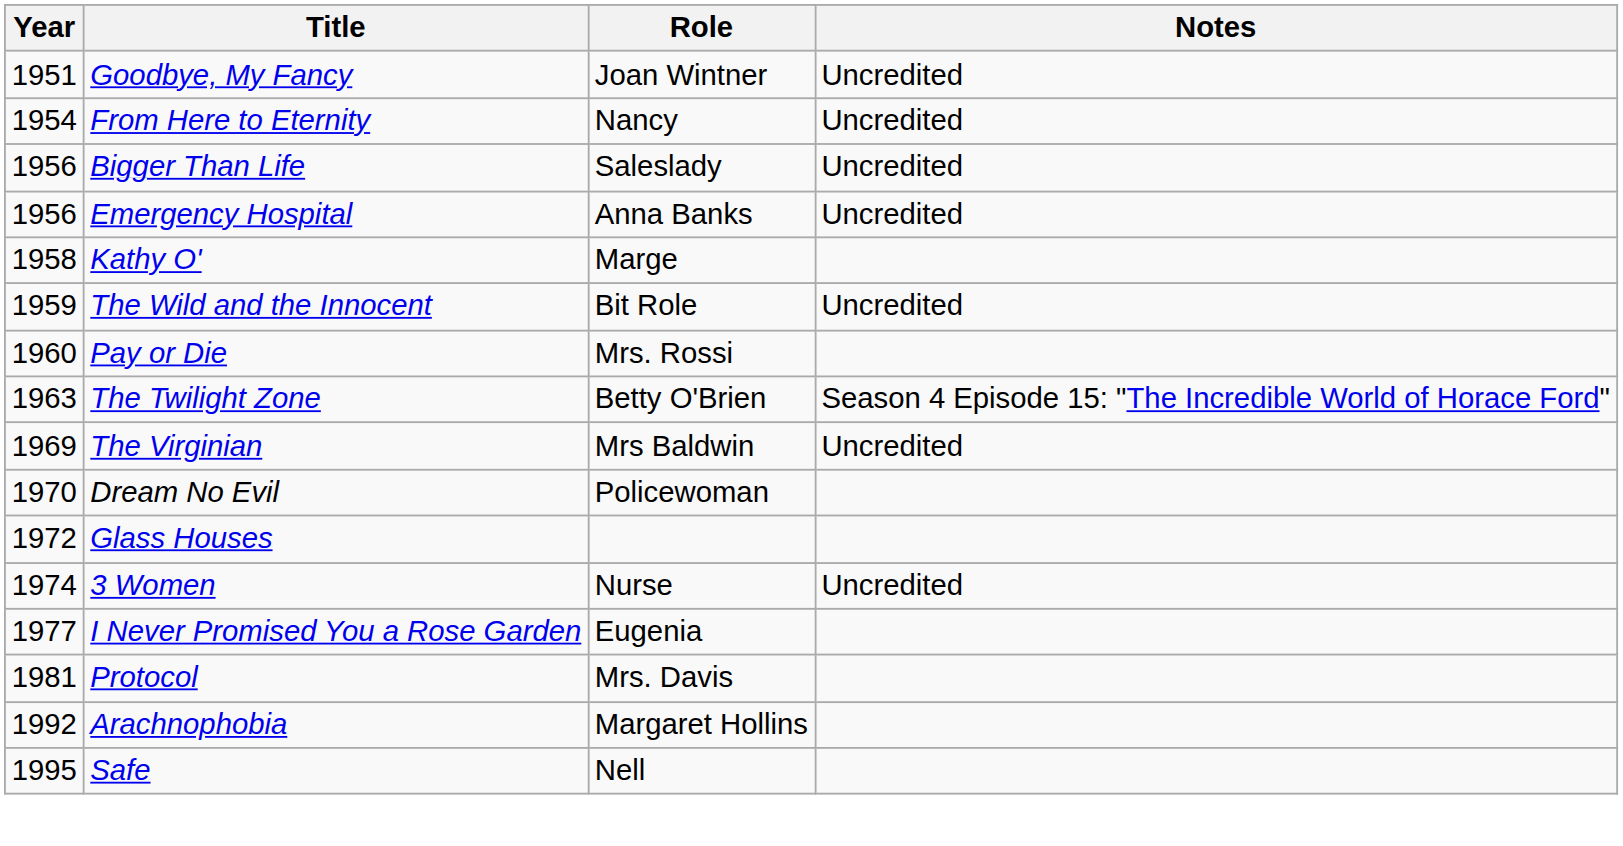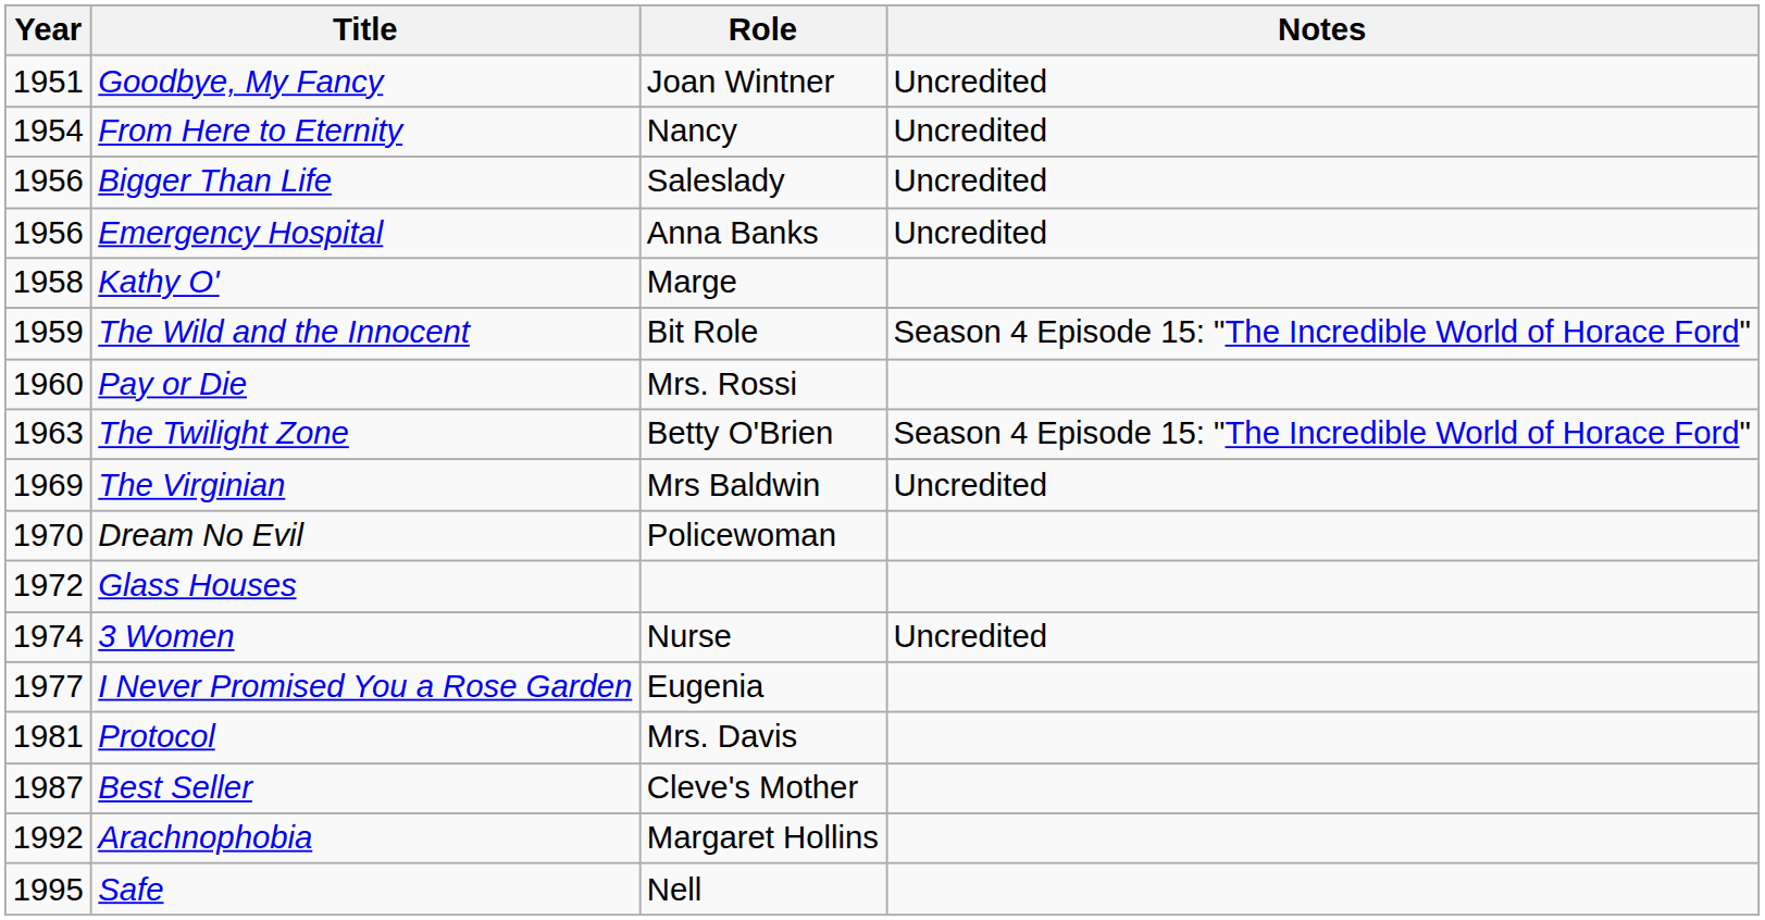The Wild and the Innocent | Notes: Uncredited -> Season 4 Episode 15: "The Incredible World of Horace Ford"
+ row: 1987 | Best Seller | Cleve's Mother
